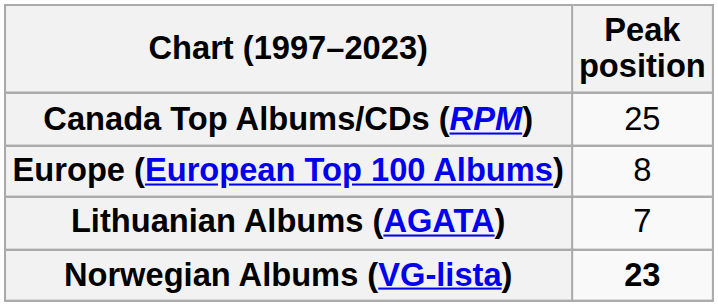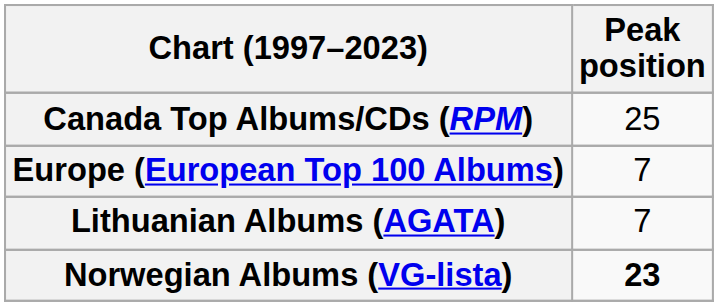Europe (European Top 100 Albums) | Peak position: 8 -> 7
